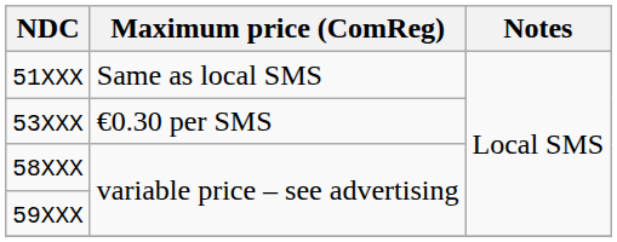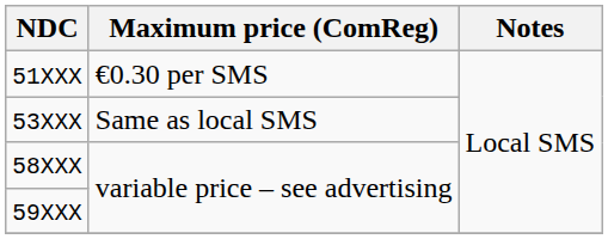51XXX | Maximum price (ComReg): Same as local SMS -> €0.30 per SMS
53XXX | Maximum price (ComReg): €0.30 per SMS -> Same as local SMS
